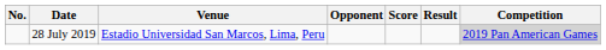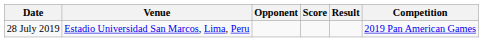- column: No.
28 July 2019 | Competition: lightgrey background -> no background
